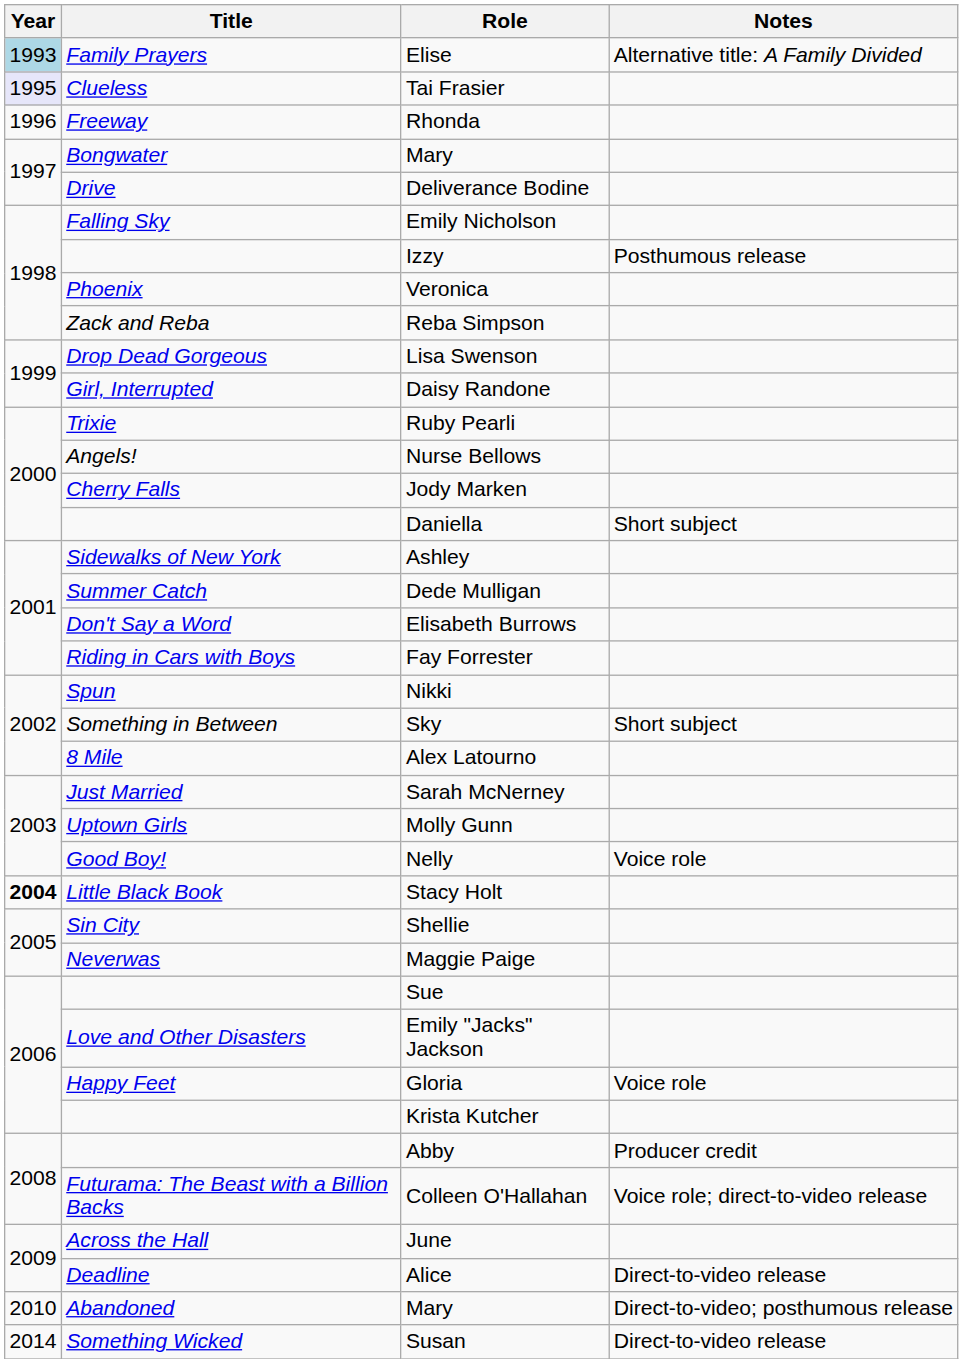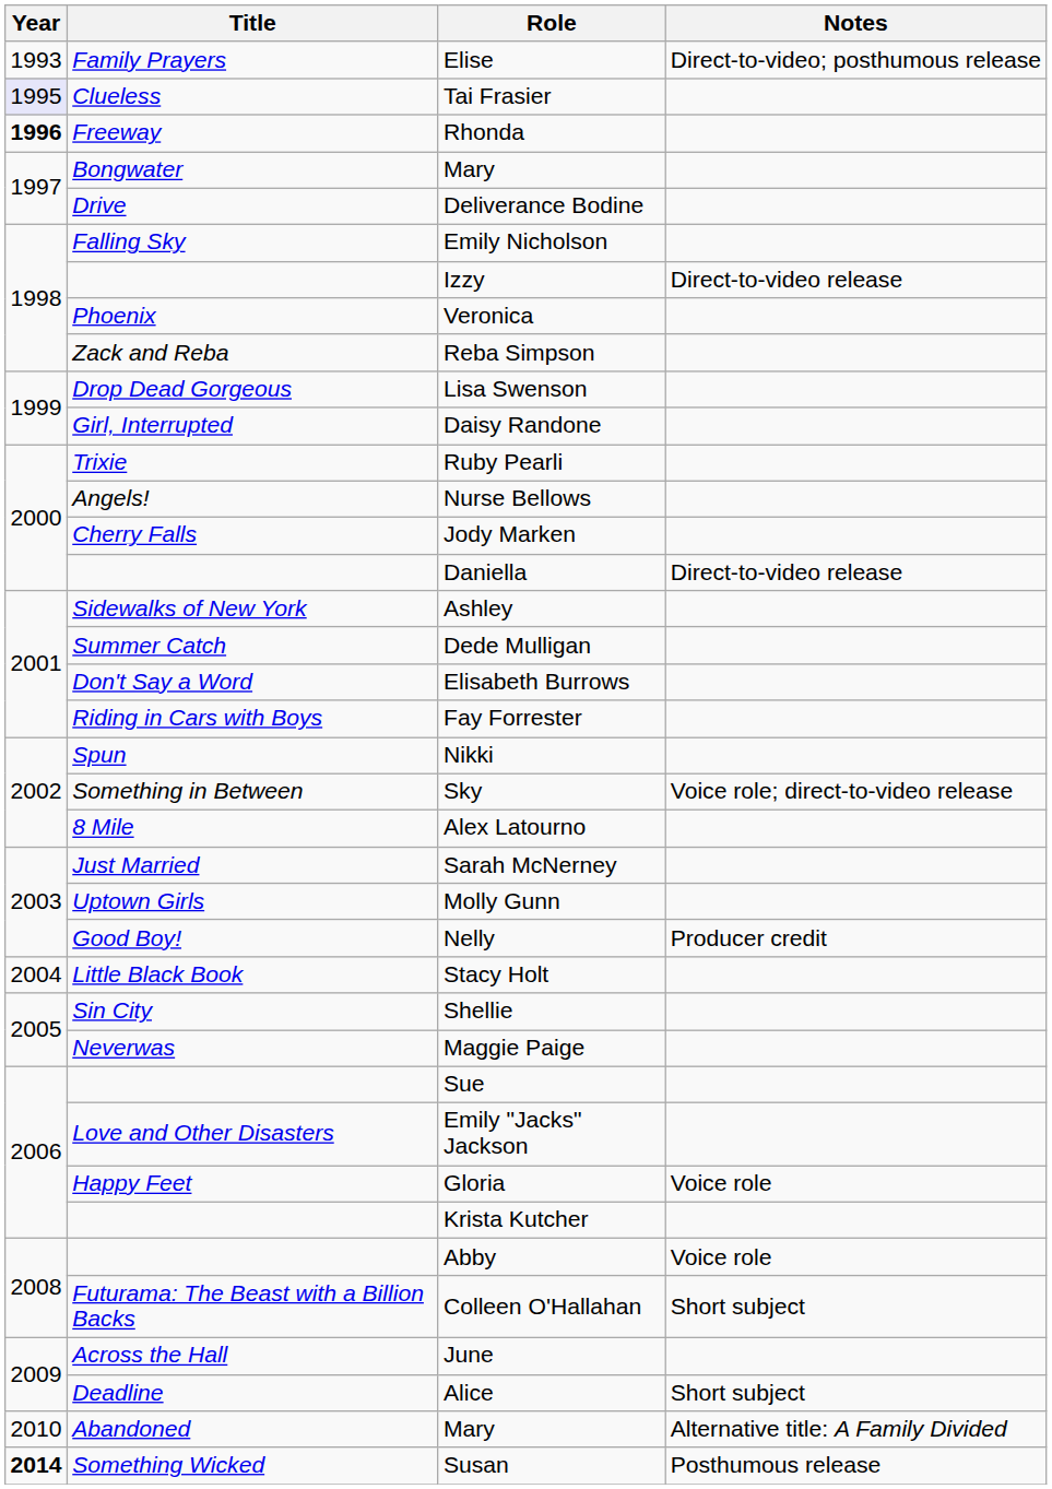Elise | Year: lightblue background -> no background
Elise | Notes: Alternative title: A Family Divided -> Direct-to-video; posthumous release
Rhonda | Year: normal -> bold
Izzy | Notes: Posthumous release -> Direct-to-video release
Daniella | Notes: Short subject -> Direct-to-video release
Sky | Notes: Short subject -> Voice role; direct-to-video release
Nelly | Notes: Voice role -> Producer credit
Stacy Holt | Year: bold -> normal
Abby | Notes: Producer credit -> Voice role
Colleen O'Hallahan | Notes: Voice role; direct-to-video release -> Short subject
Alice | Notes: Direct-to-video release -> Short subject
Abandoned / Mary | Notes: Direct-to-video; posthumous release -> Alternative title: A Family Divided
Susan | Year: normal -> bold
Susan | Notes: Direct-to-video release -> Posthumous release
